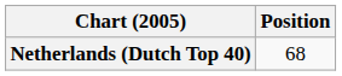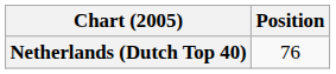Netherlands (Dutch Top 40) | Position: 68 -> 76
